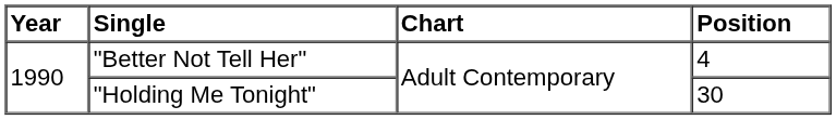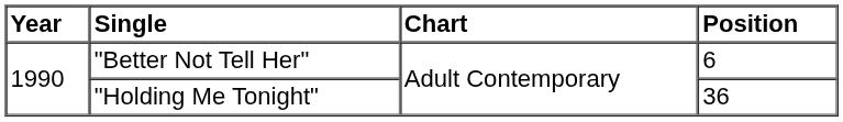"Better Not Tell Her" | Position: 4 -> 6
"Holding Me Tonight" | Position: 30 -> 36
